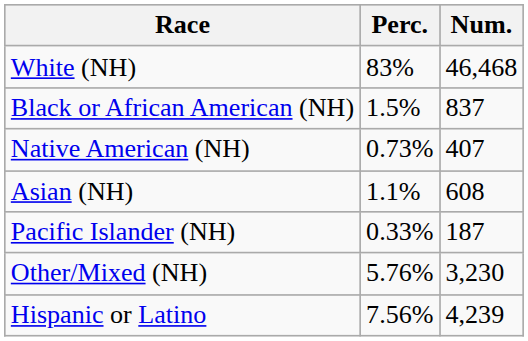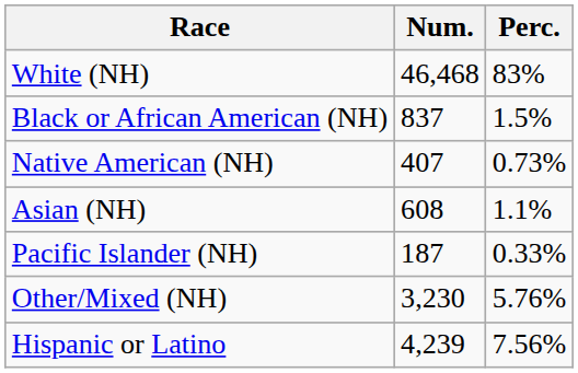columns swapped: Num. <-> Perc.
